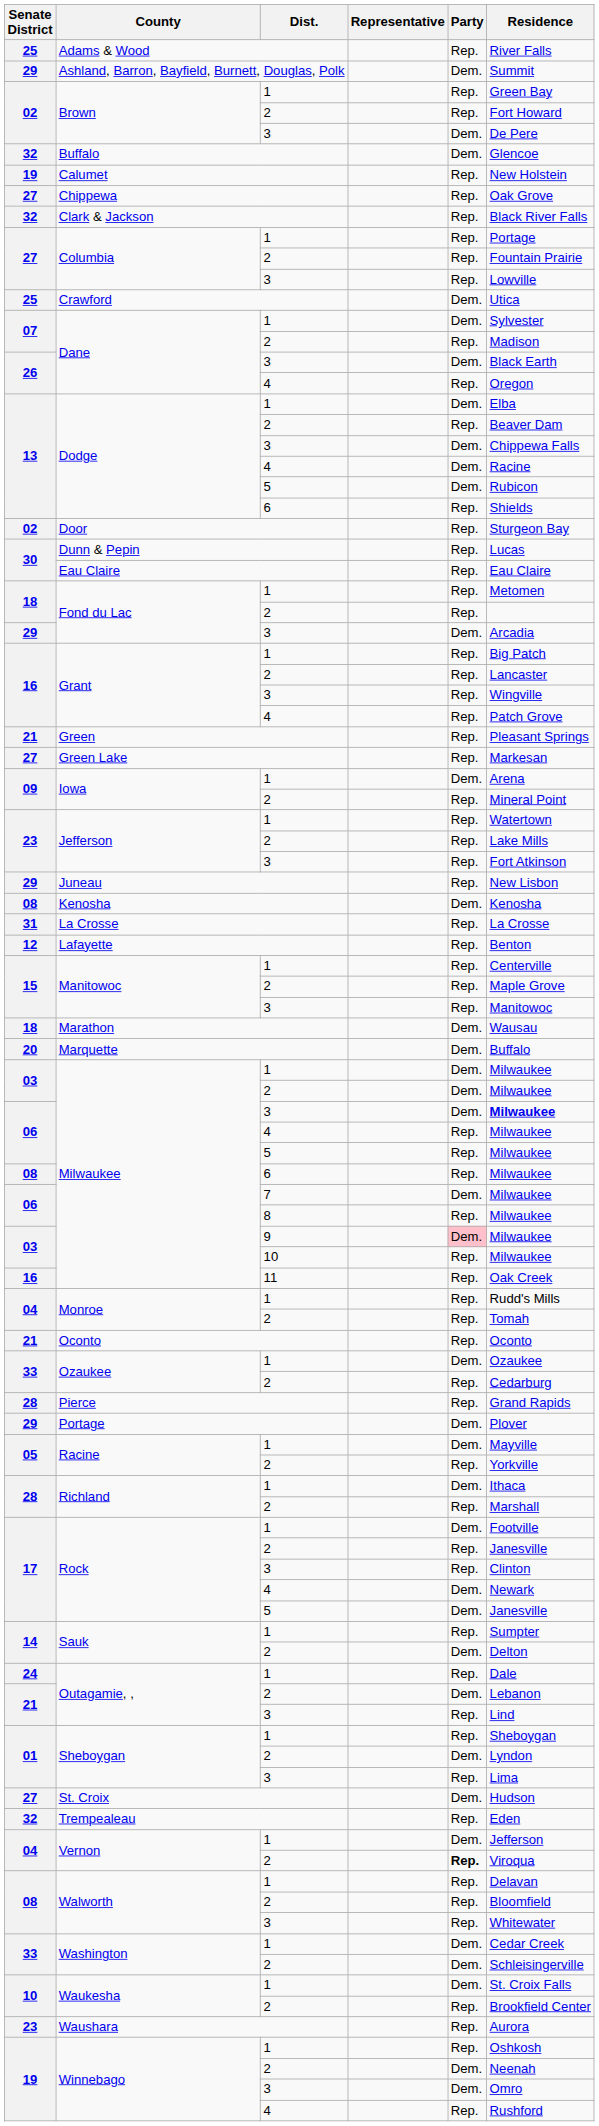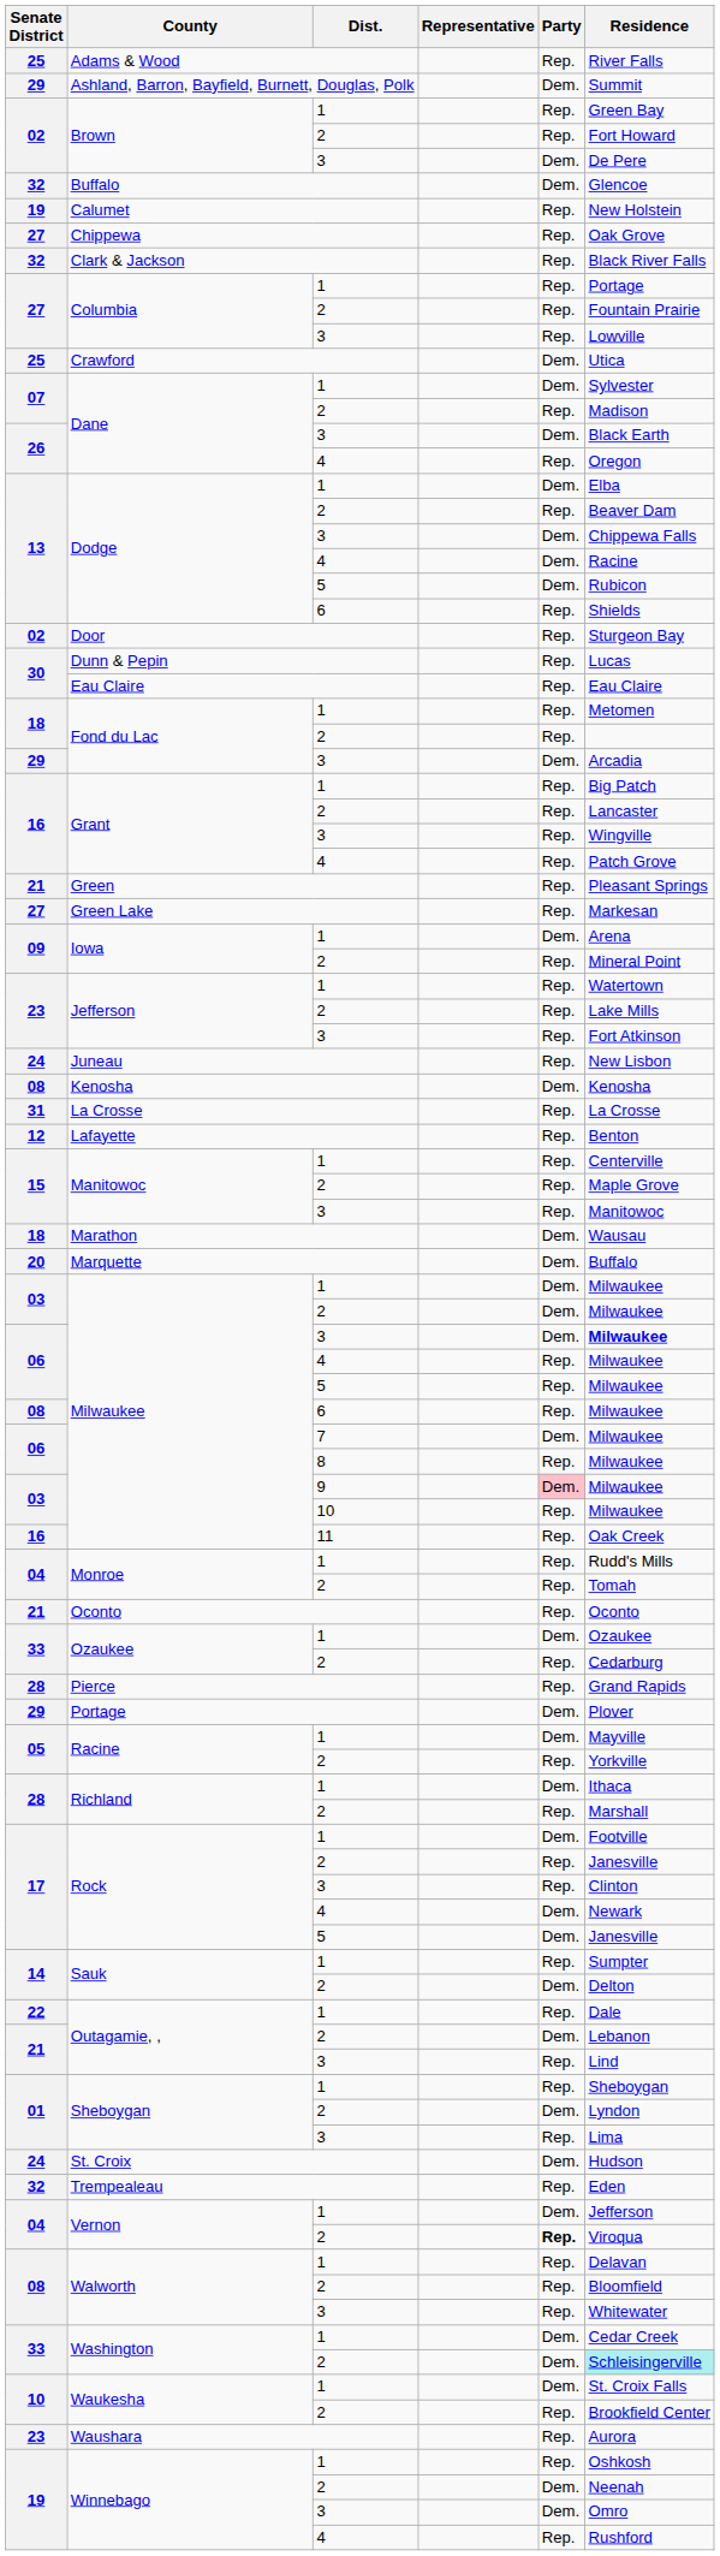Juneau | Senate District: 29 -> 24
Outagamie, , / 1 | Senate District: 24 -> 22
St. Croix | Senate District: 27 -> 24
Washington / 2 | Residence: no background -> paleturquoise background
